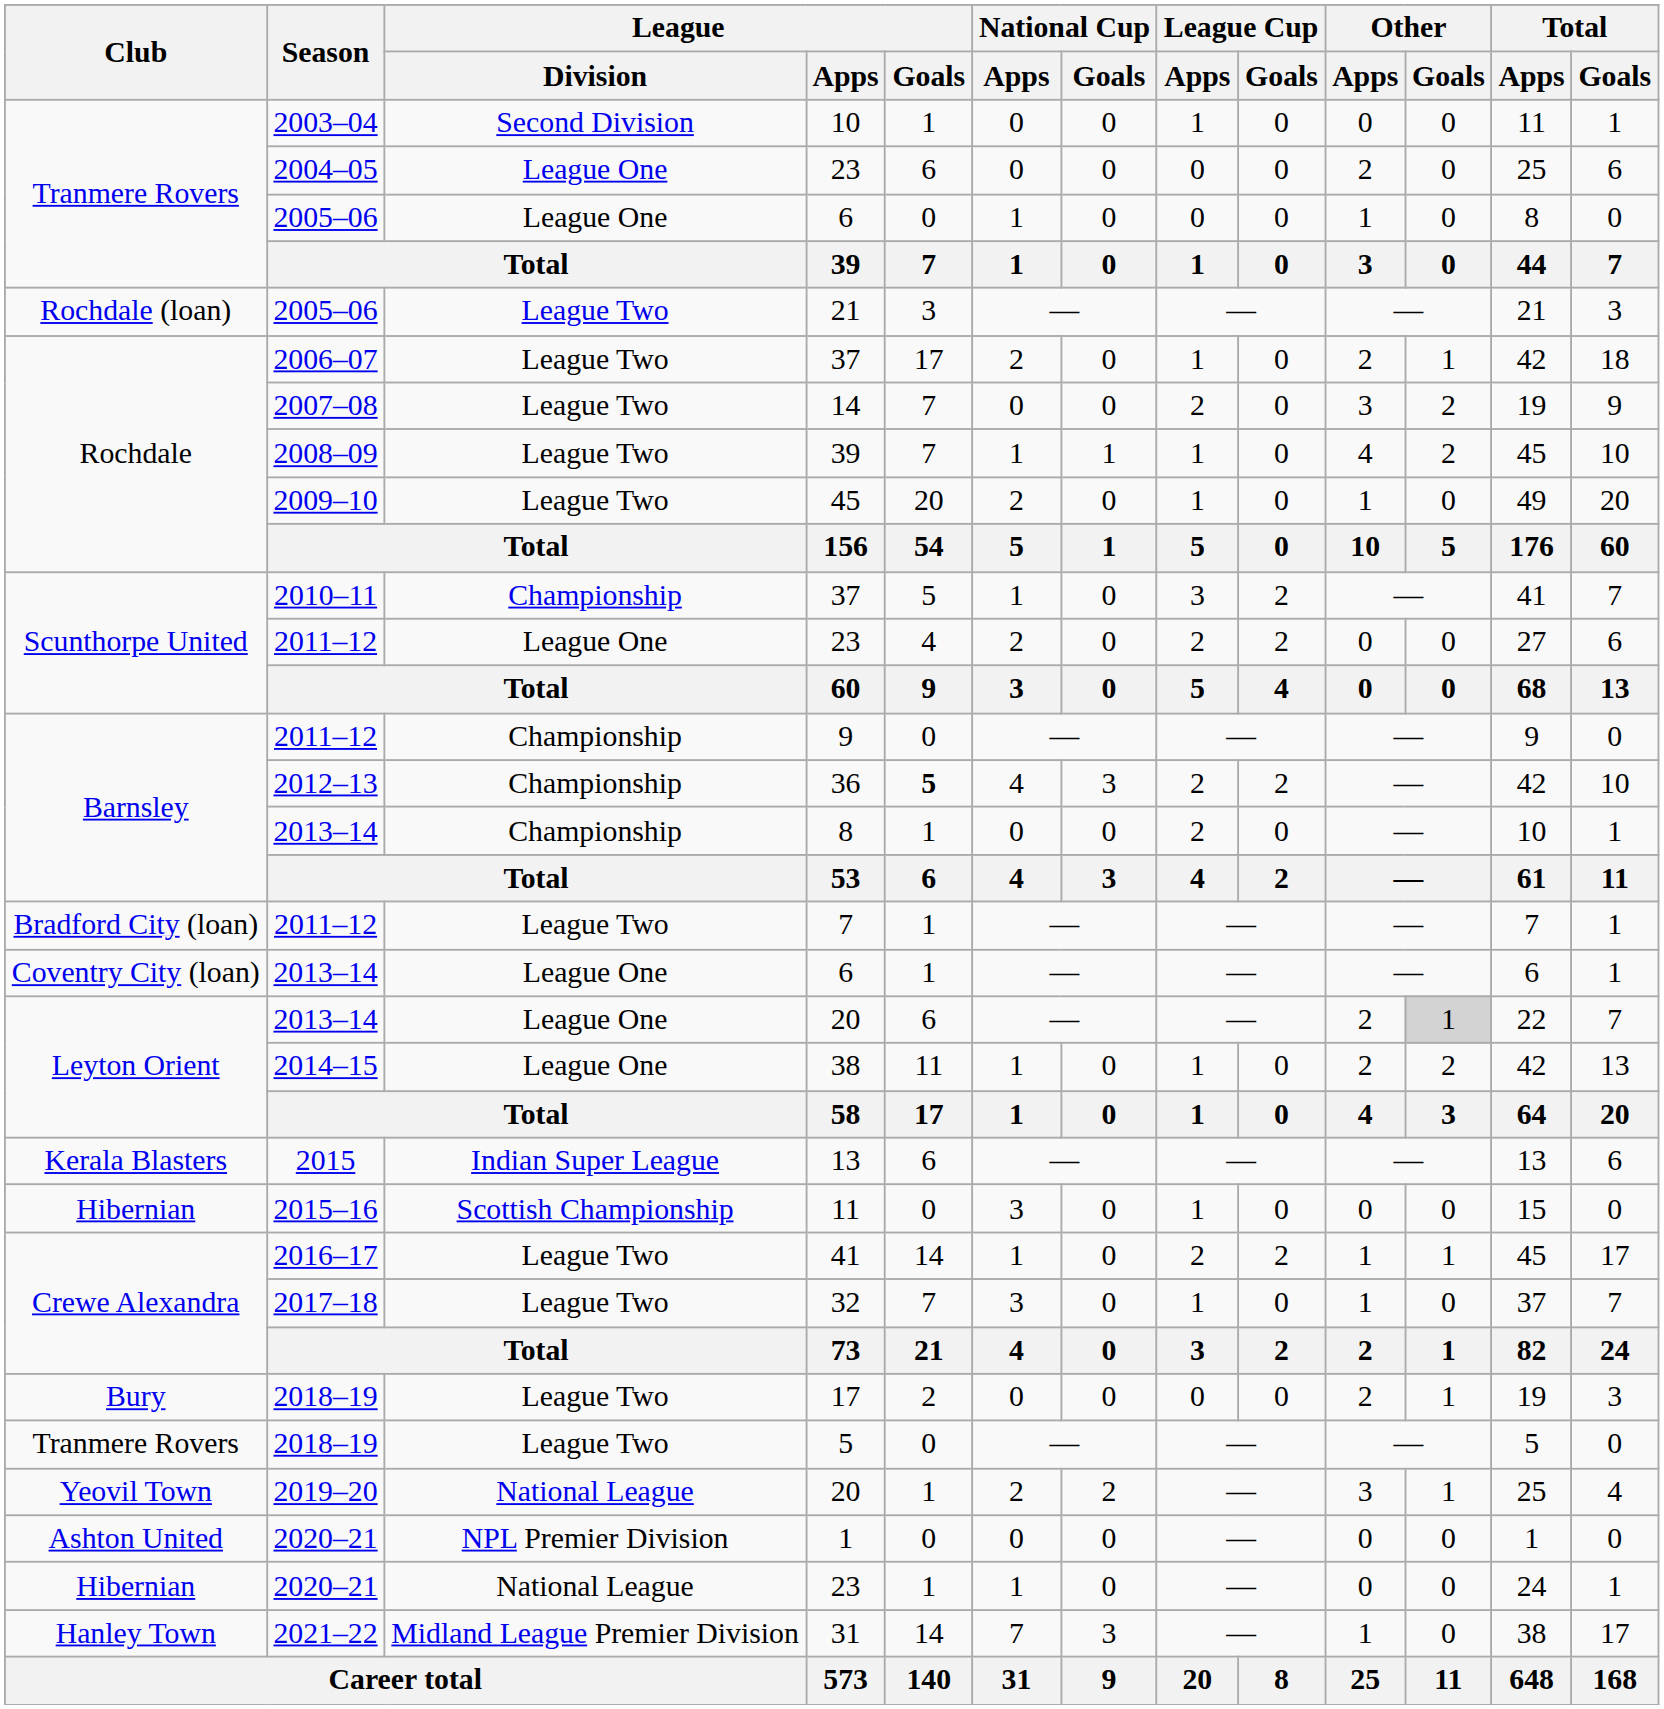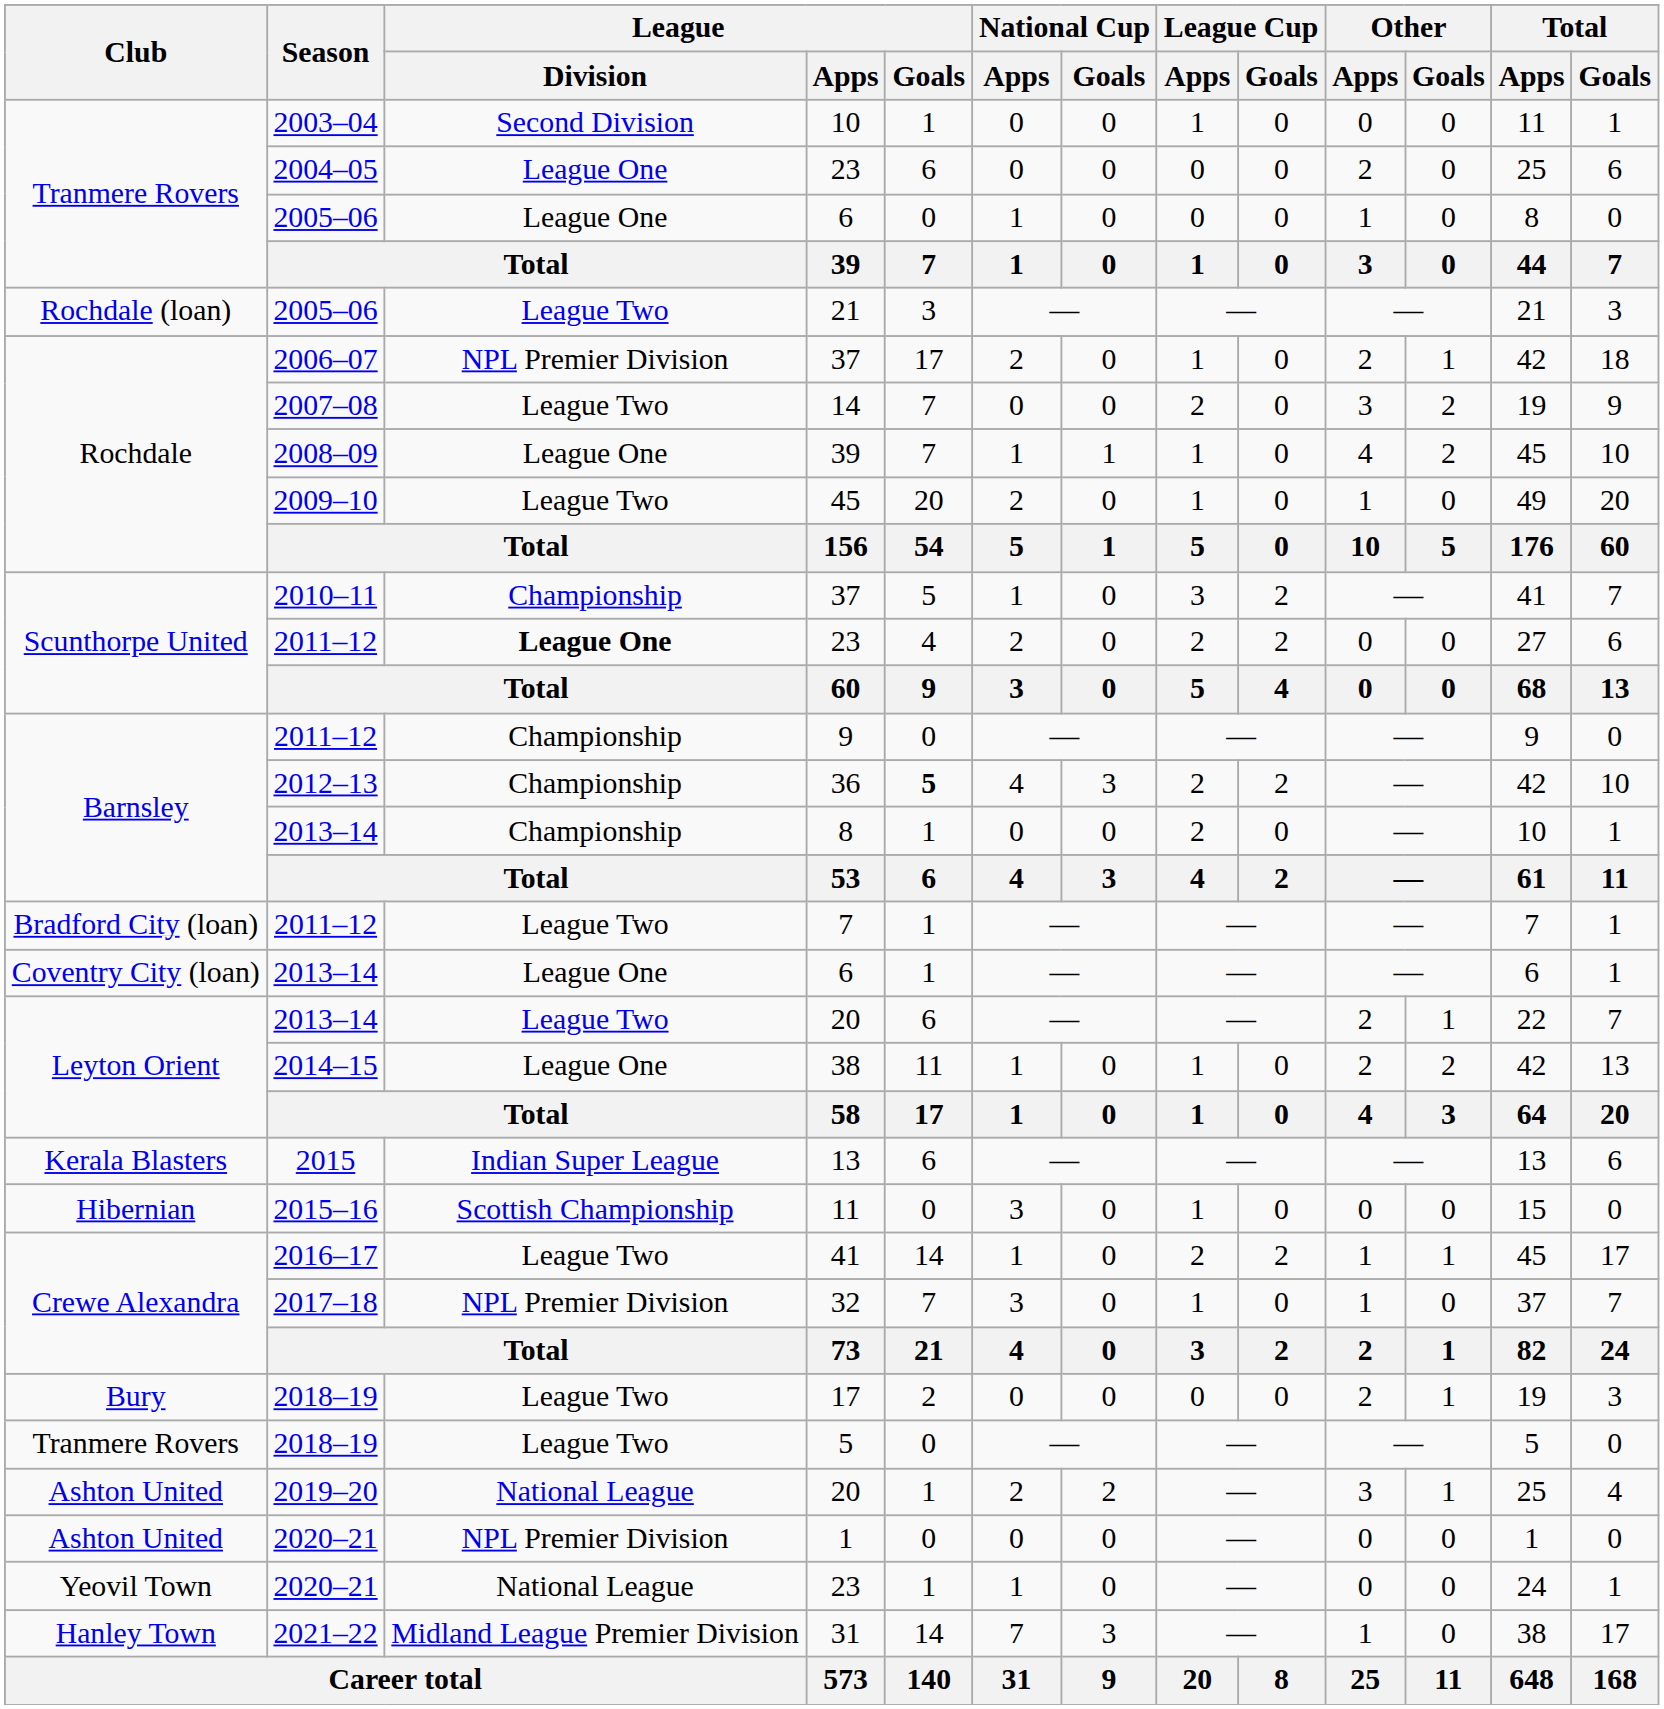2006–07 / 37 | League / Division: League Two -> NPL Premier Division
2008–09 / 39 | League / Division: League Two -> League One
2011–12 / 23 | League / Division: normal -> bold
2013–14 / 20 | League / Division: League One -> League Two
2013–14 / 20 | Other / Goals: lightgrey background -> no background
32 | League / Division: League Two -> NPL Premier Division
2019–20 / 20 | Club: Yeovil Town -> Ashton United
2020–21 / 23 | Club: Hibernian -> Yeovil Town
